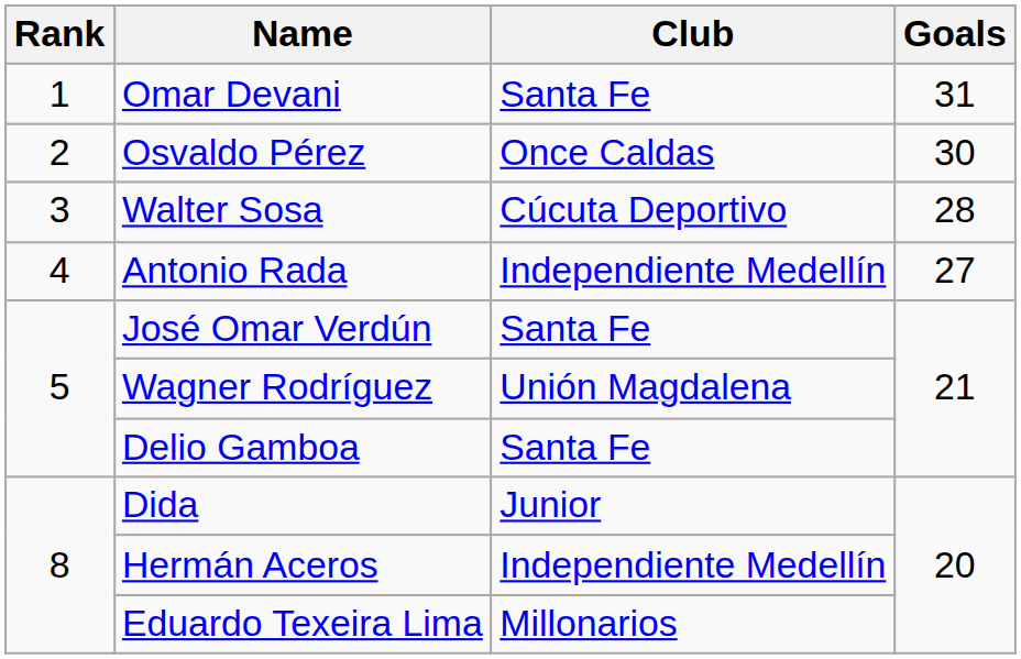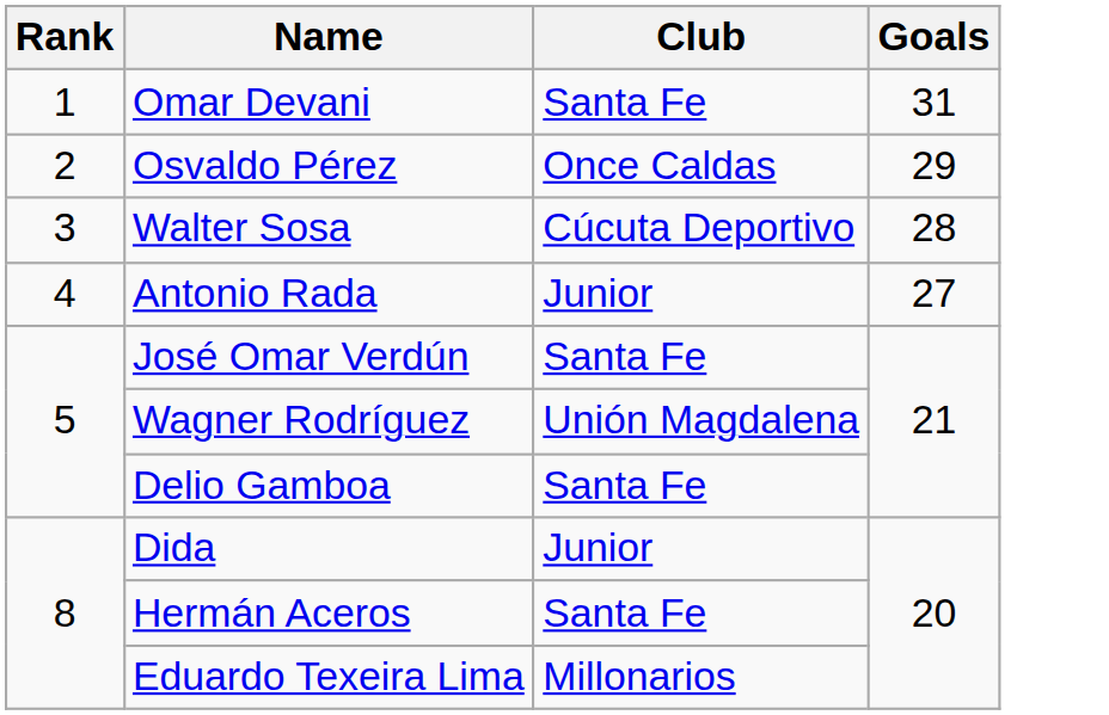Osvaldo Pérez | Goals: 30 -> 29
Antonio Rada | Club: Independiente Medellín -> Junior
Hermán Aceros | Club: Independiente Medellín -> Santa Fe
